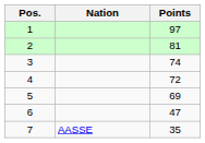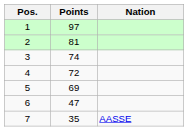columns swapped: Nation <-> Points
